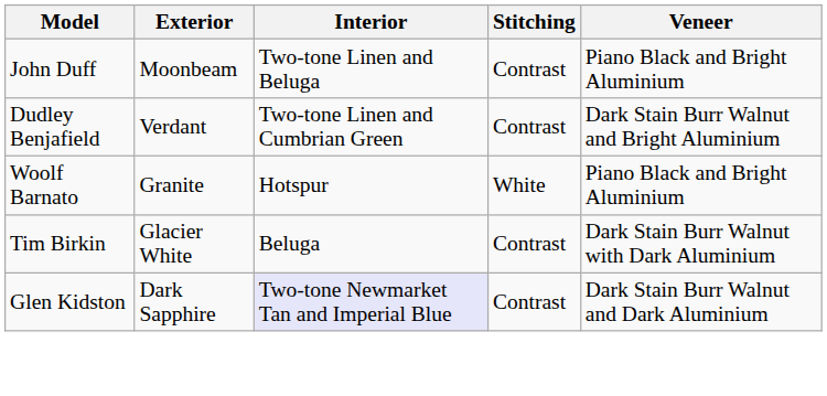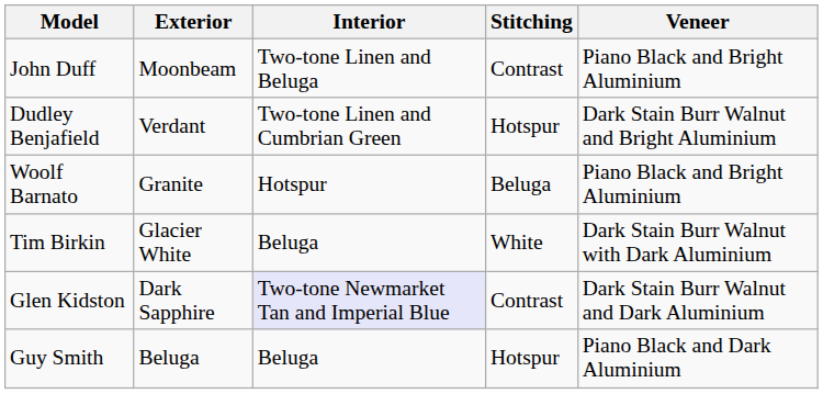Dudley Benjafield | Stitching: Contrast -> Hotspur
Woolf Barnato | Stitching: White -> Beluga
Tim Birkin | Stitching: Contrast -> White
+ row: Guy Smith | Beluga | Beluga | Hotspur | Piano Black and Dark Aluminium
